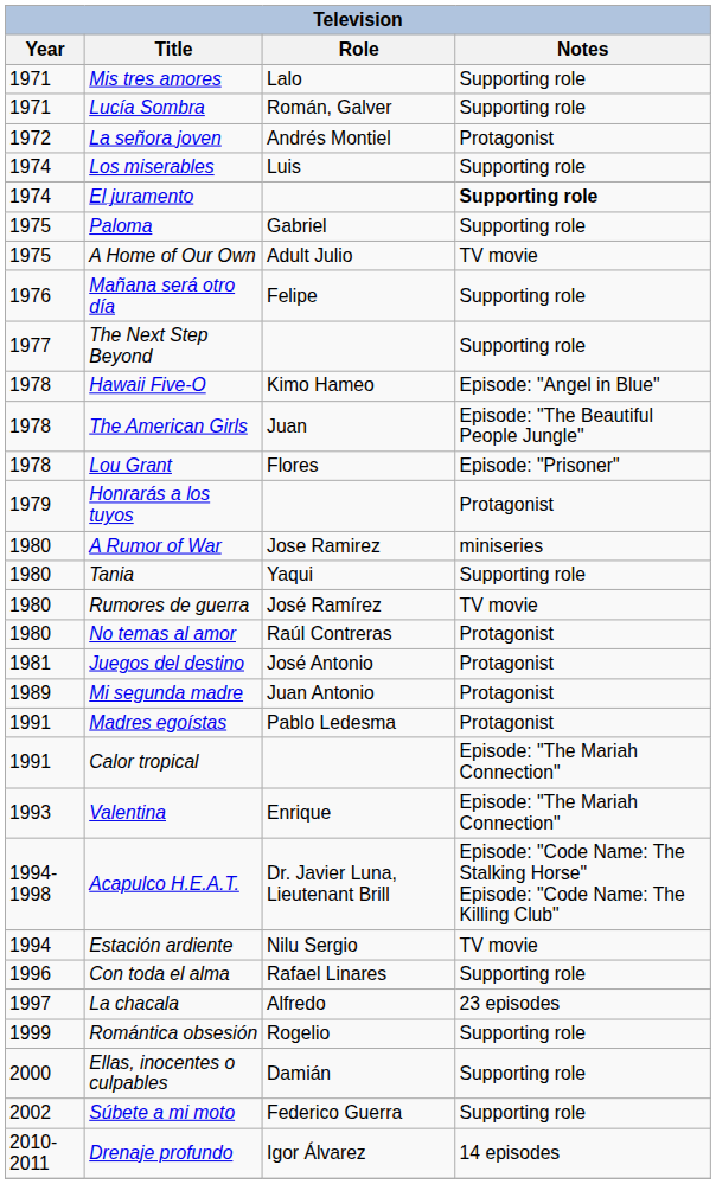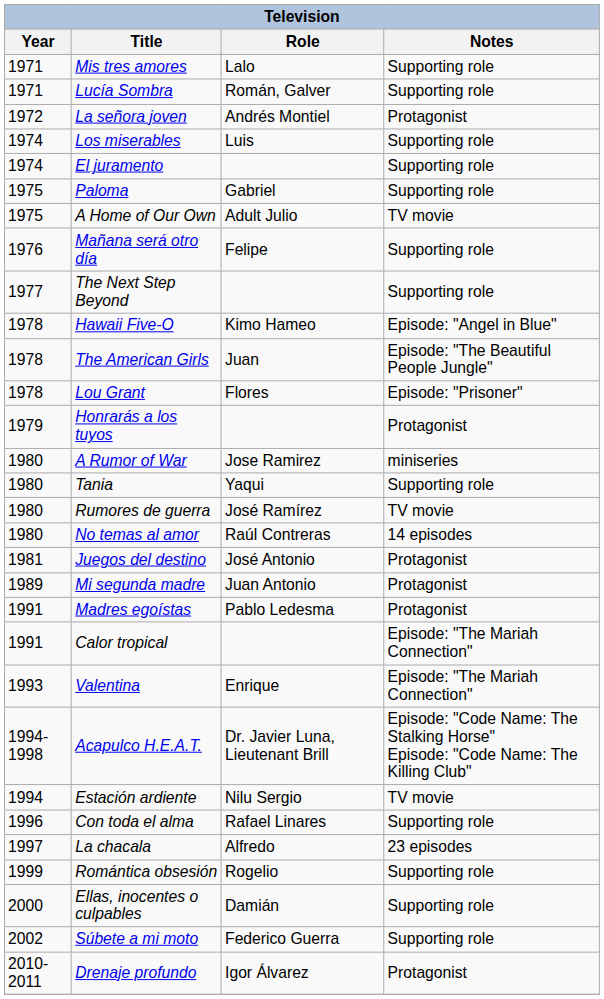El juramento | Notes: bold -> normal
No temas al amor | Notes: Protagonist -> 14 episodes
Drenaje profundo | Notes: 14 episodes -> Protagonist
